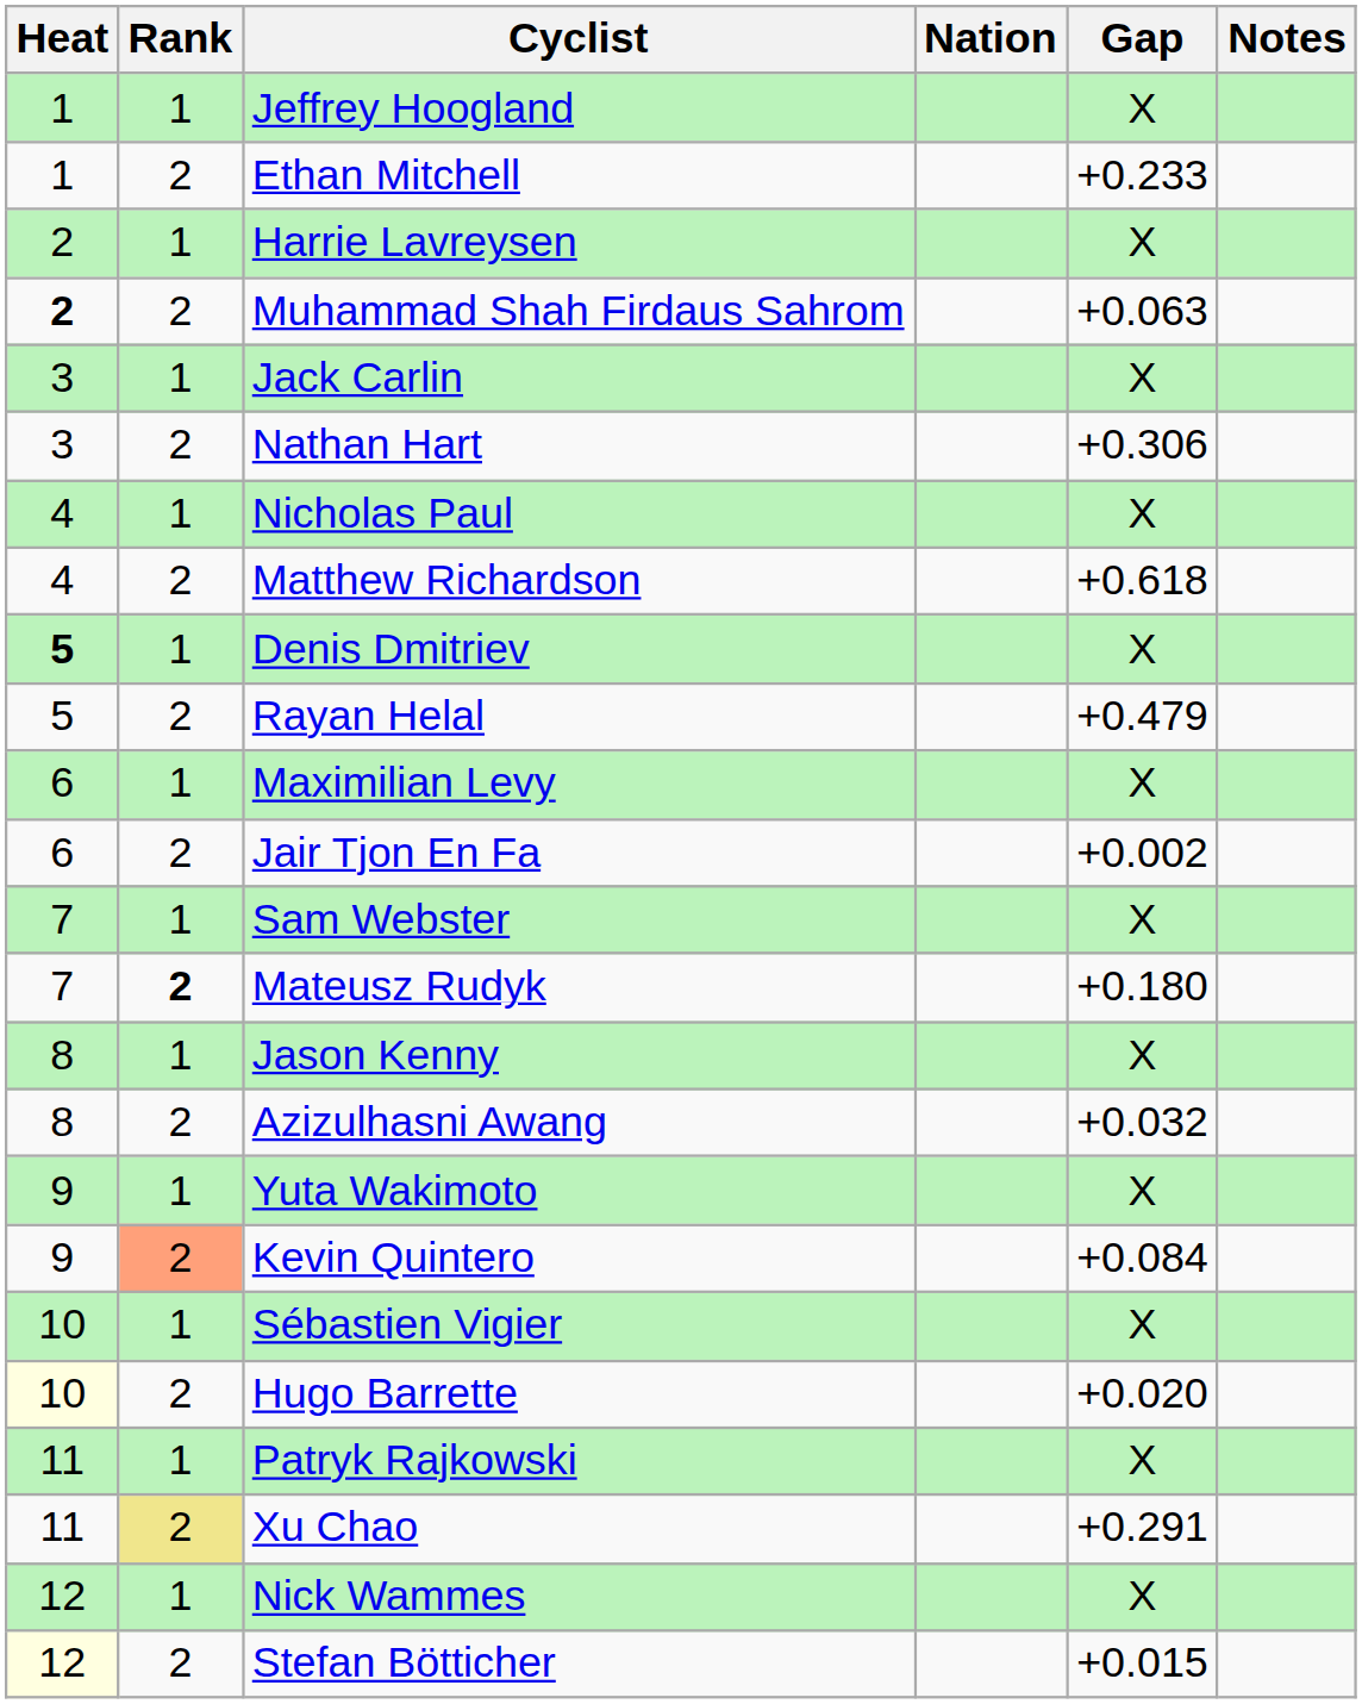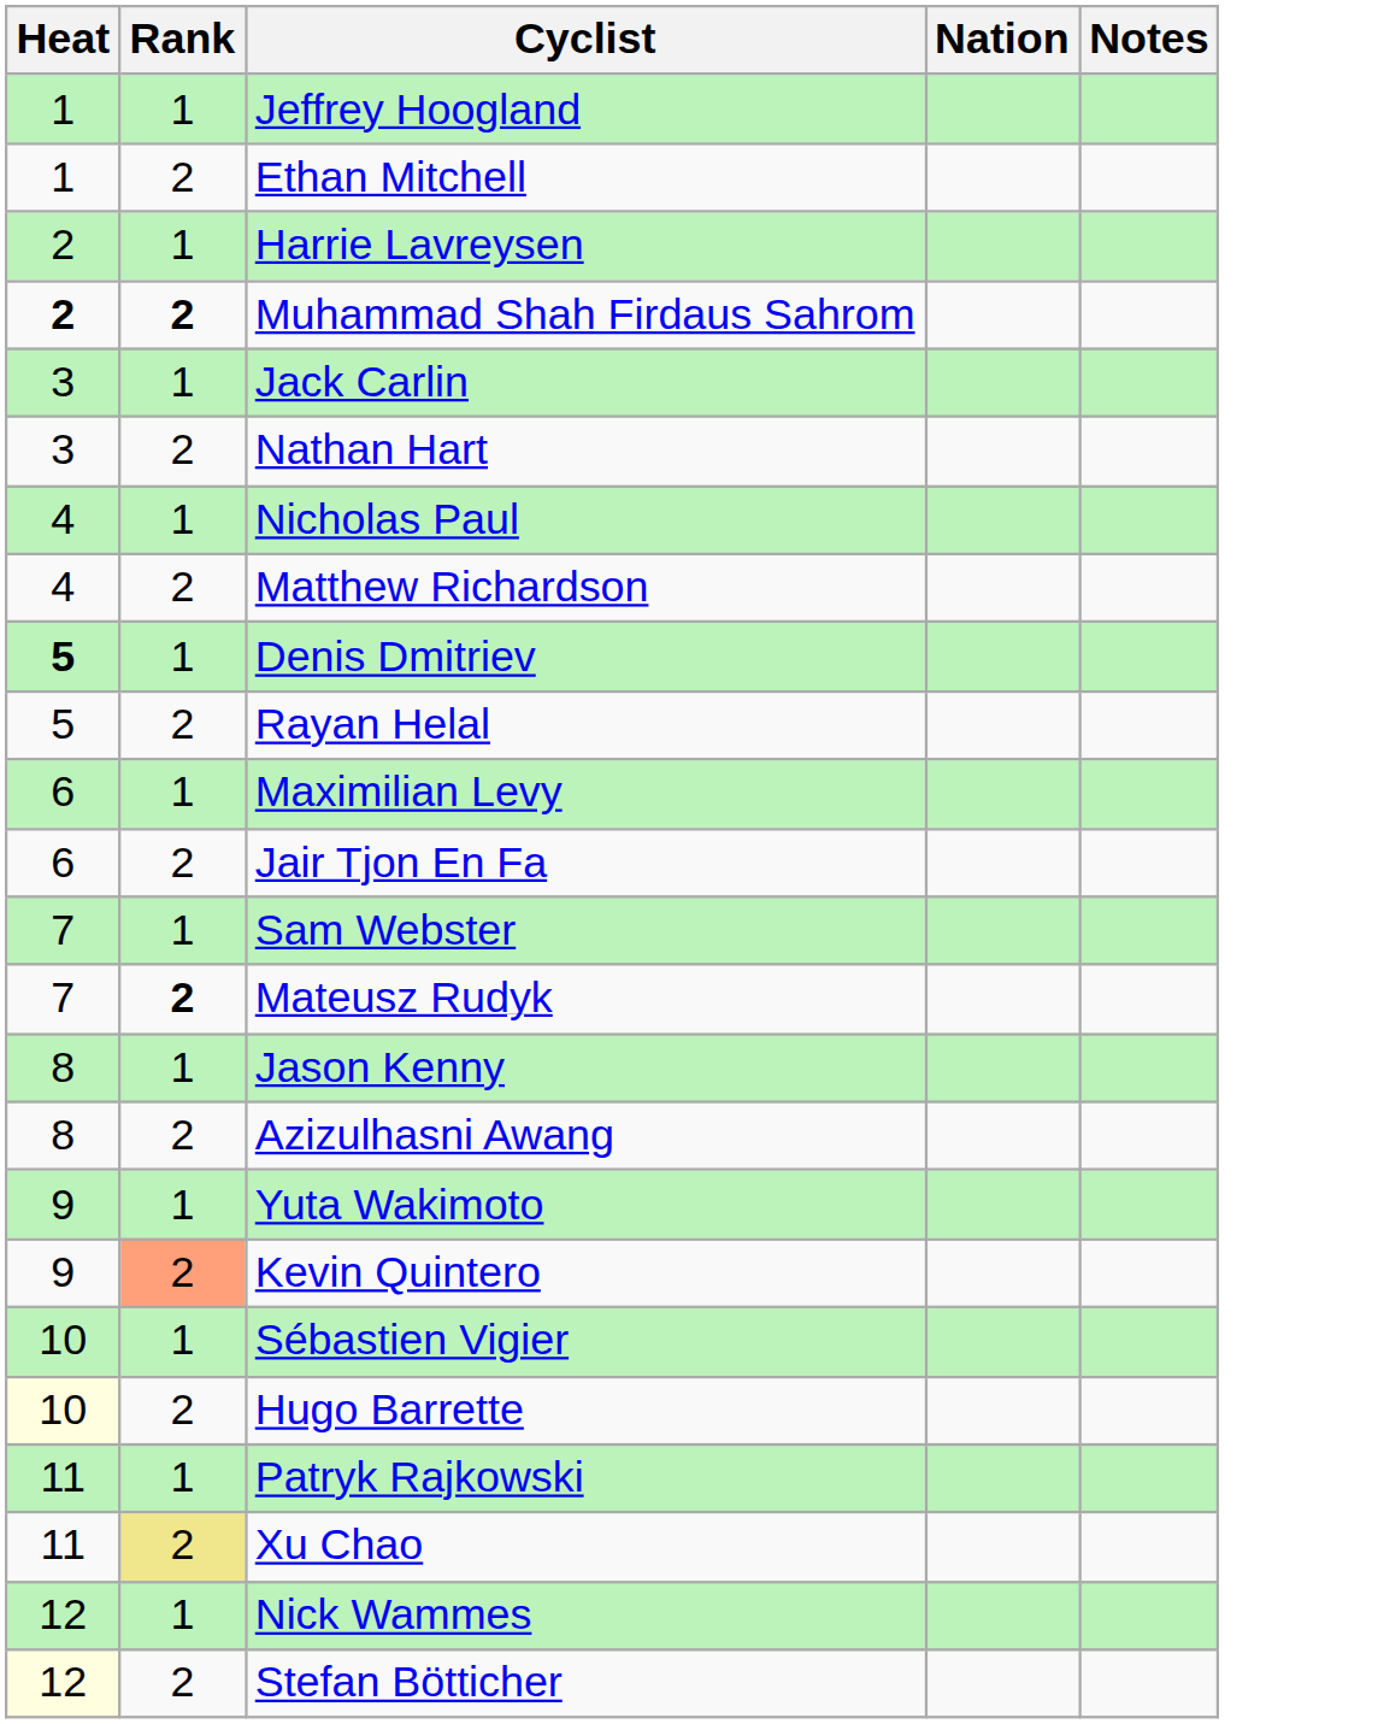- column: Gap | X | +0.233 | X | +0.063 | X | +0.306 | X | +0.618 | X | +0.479 | X | +0.002 | X | +0.180 | X | +0.032 | X | +0.084 | X | +0.020 | X | +0.291 | X | +0.015
Muhammad Shah Firdaus Sahrom | Rank: normal -> bold
